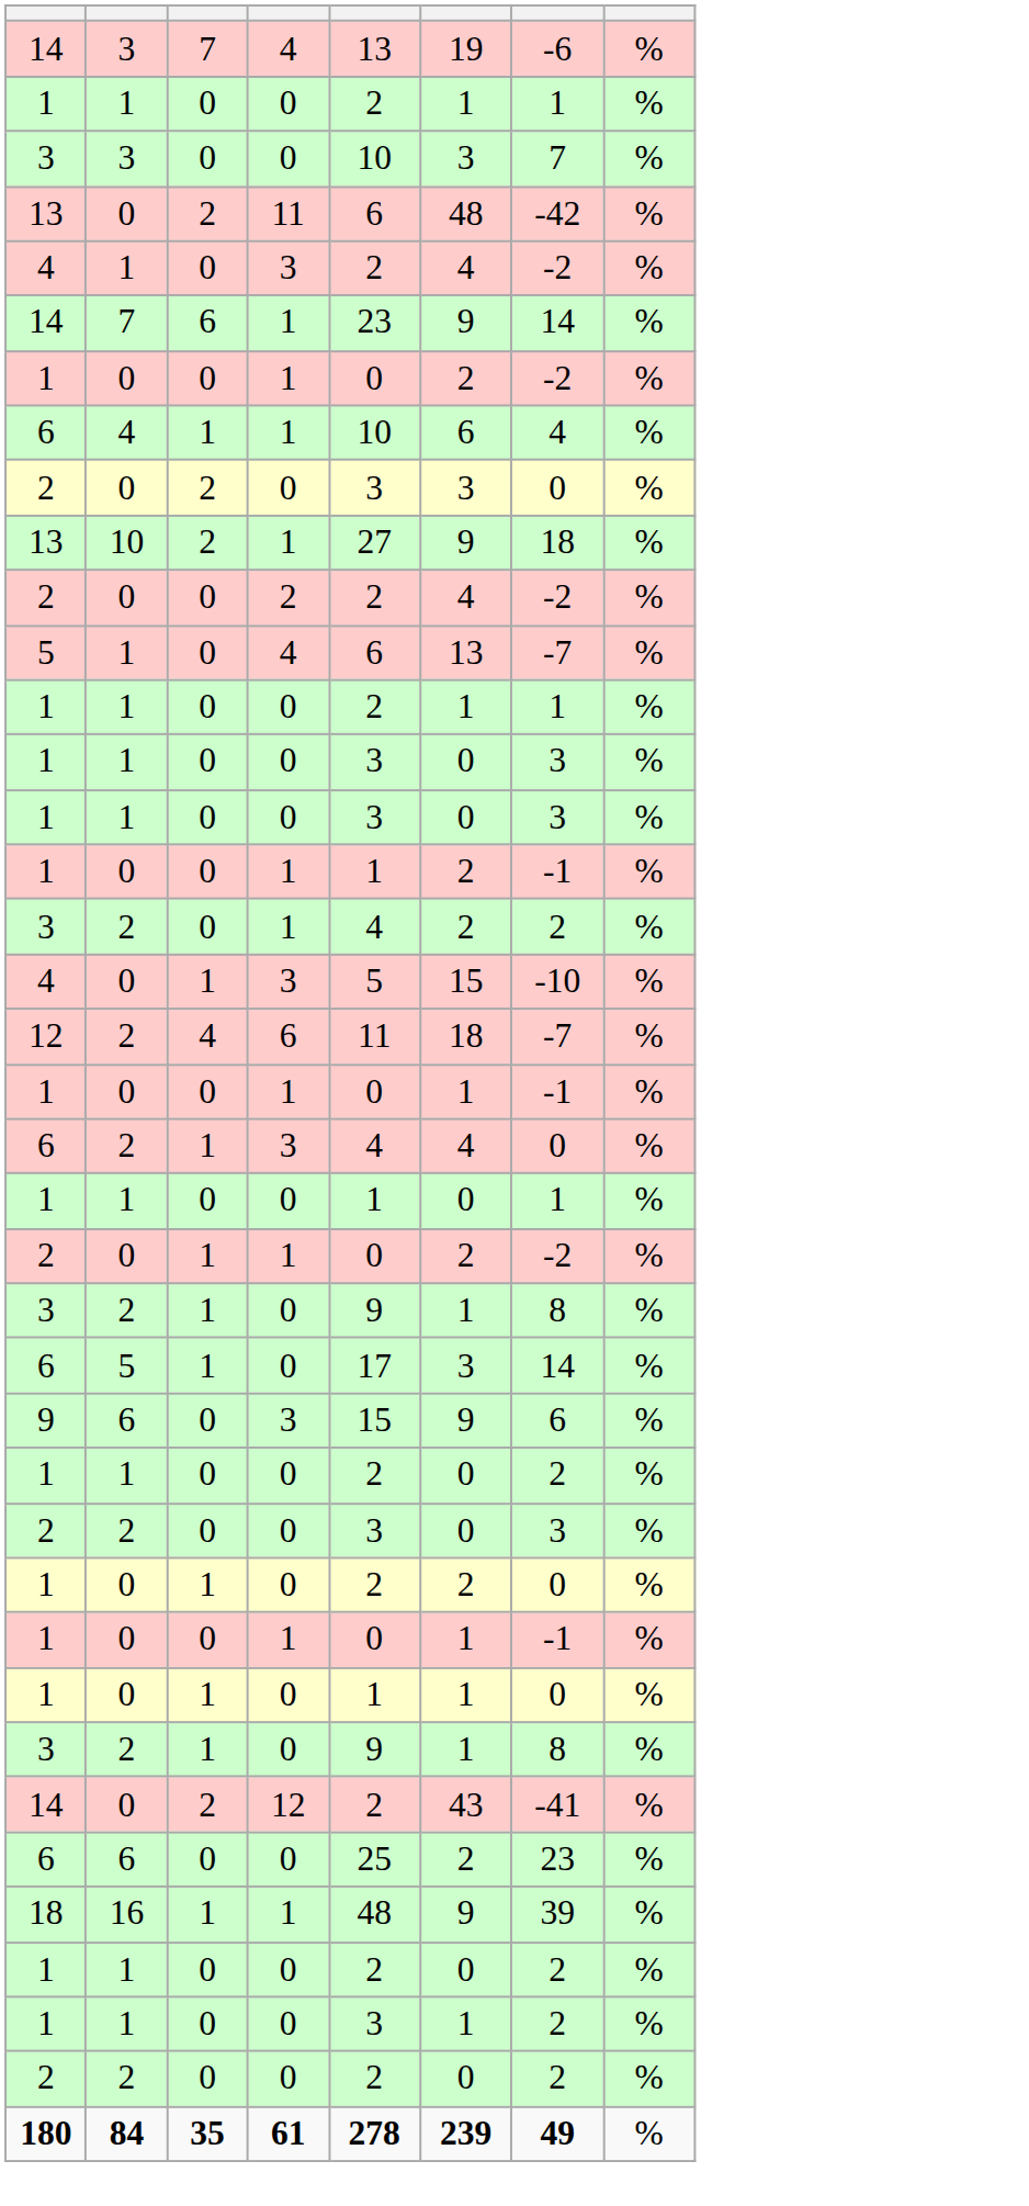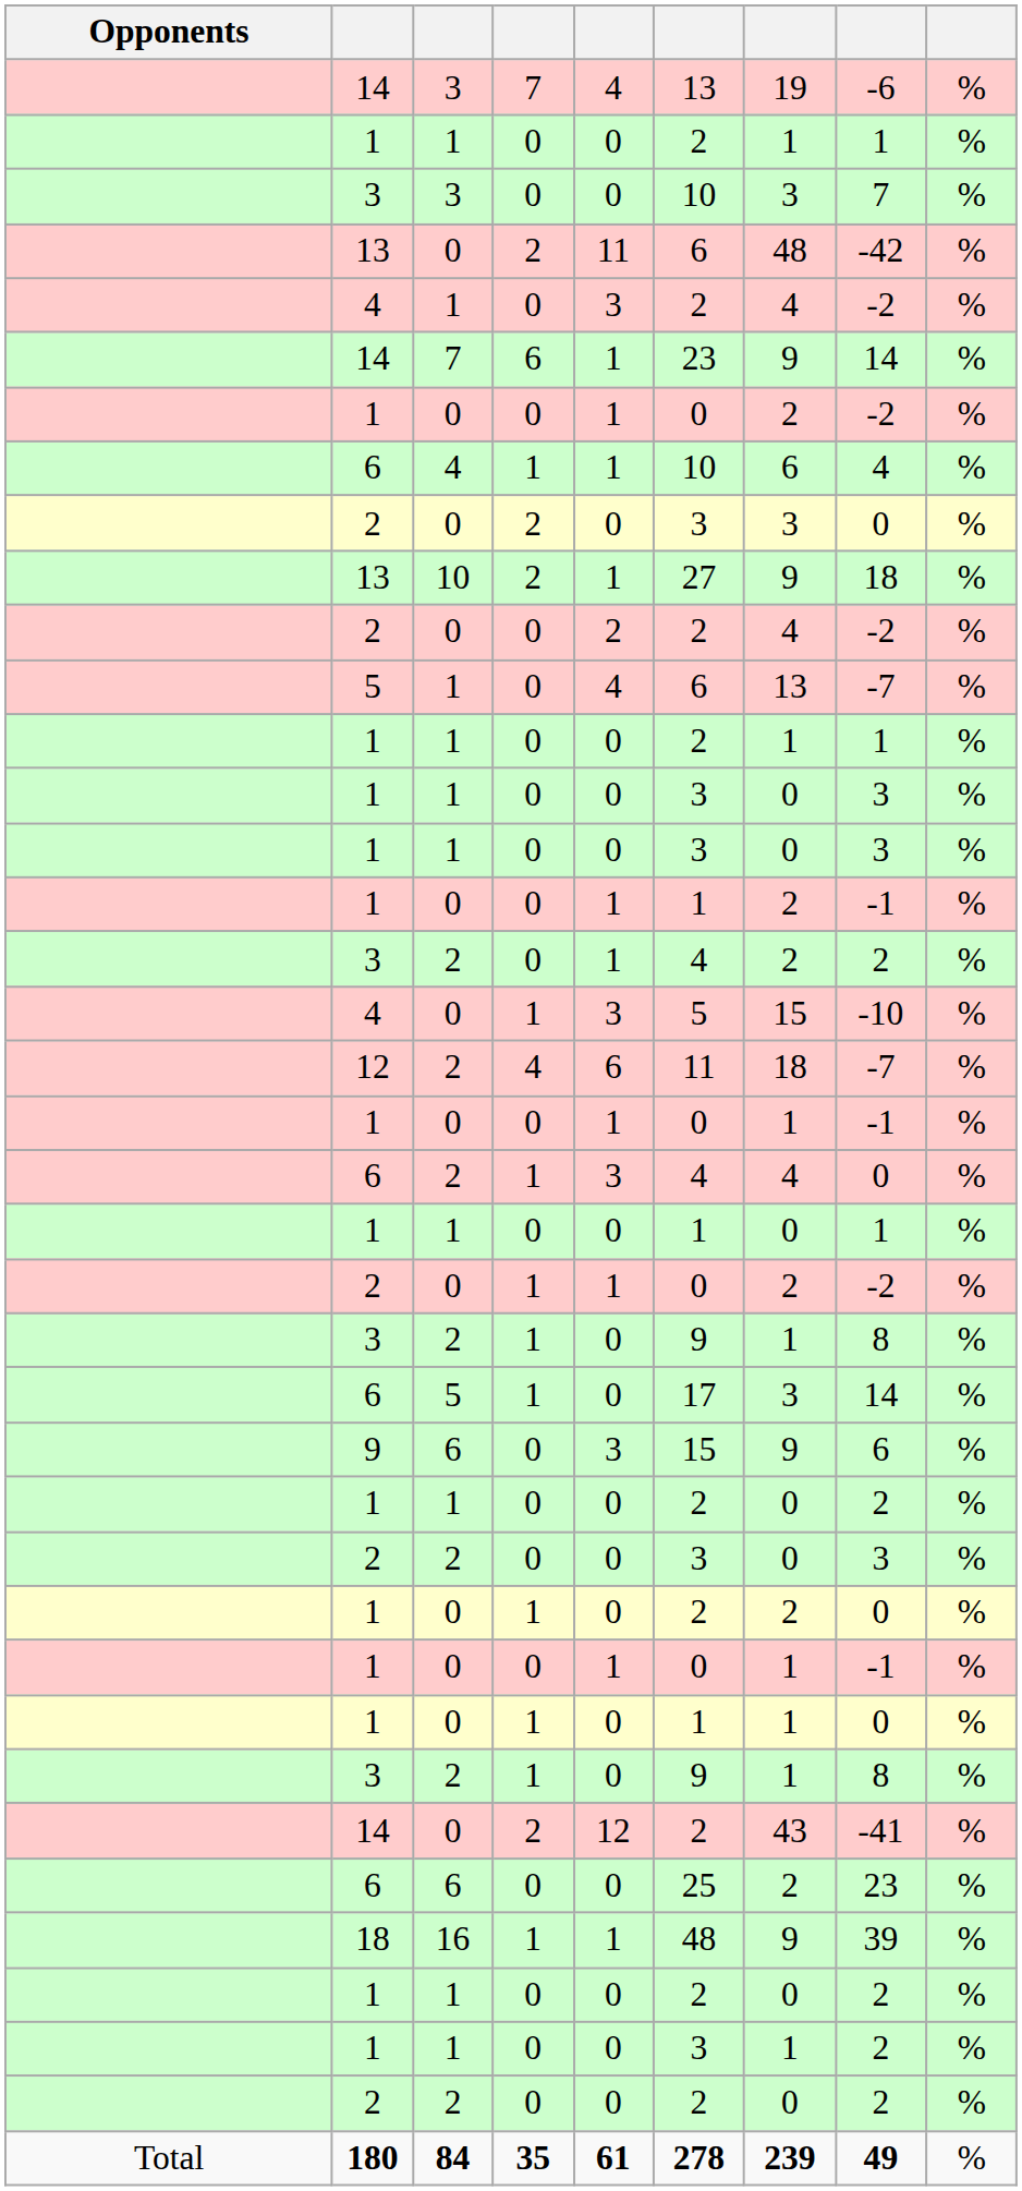+ column: Opponents | Total
